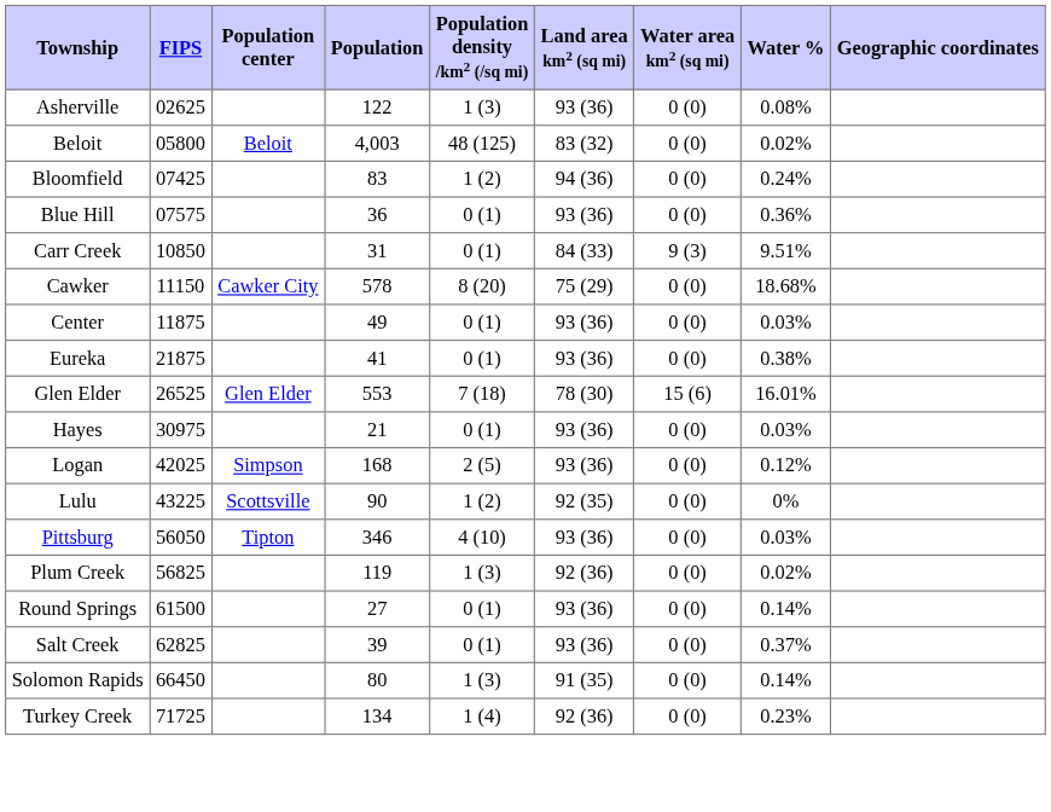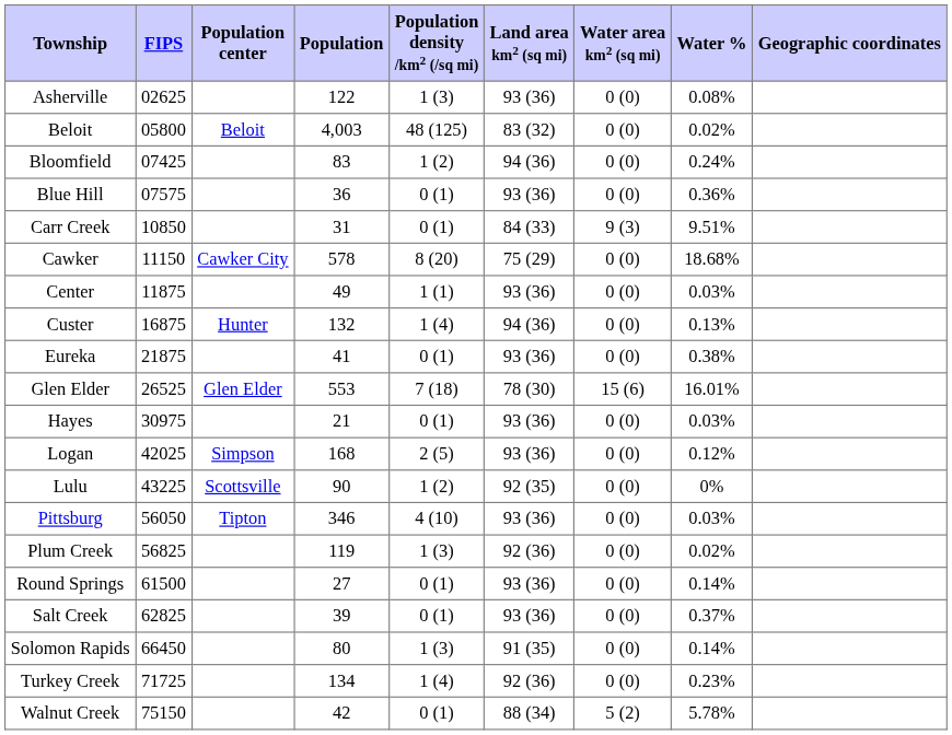Center | Population density /km2 (/sq mi): 0 (1) -> 1 (1)
+ row: Custer | 16875 | Hunter | 132 | 1 (4) | 94 (36) | 0 (0) | 0.13%
+ row: Walnut Creek | 75150 | 42 | 0 (1) | 88 (34) | 5 (2) | 5.78%
